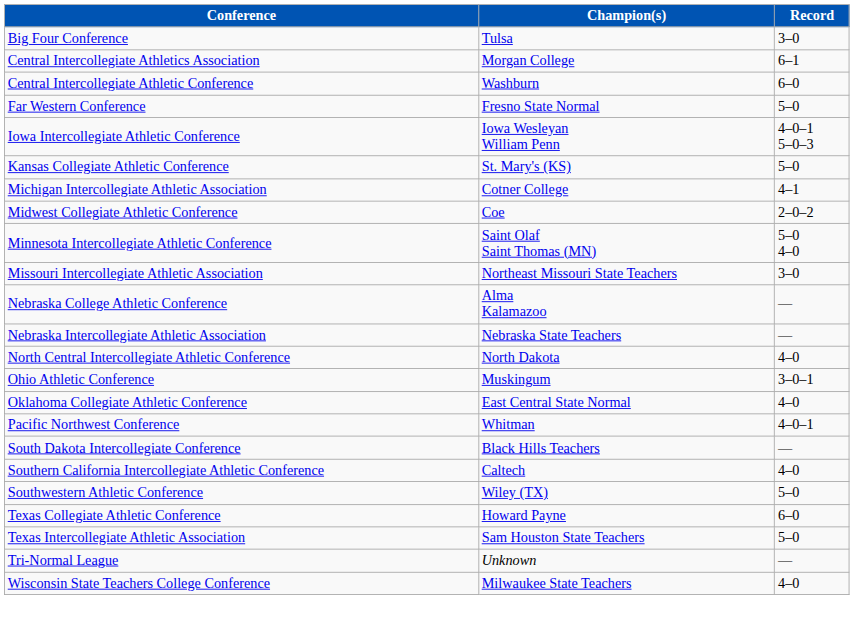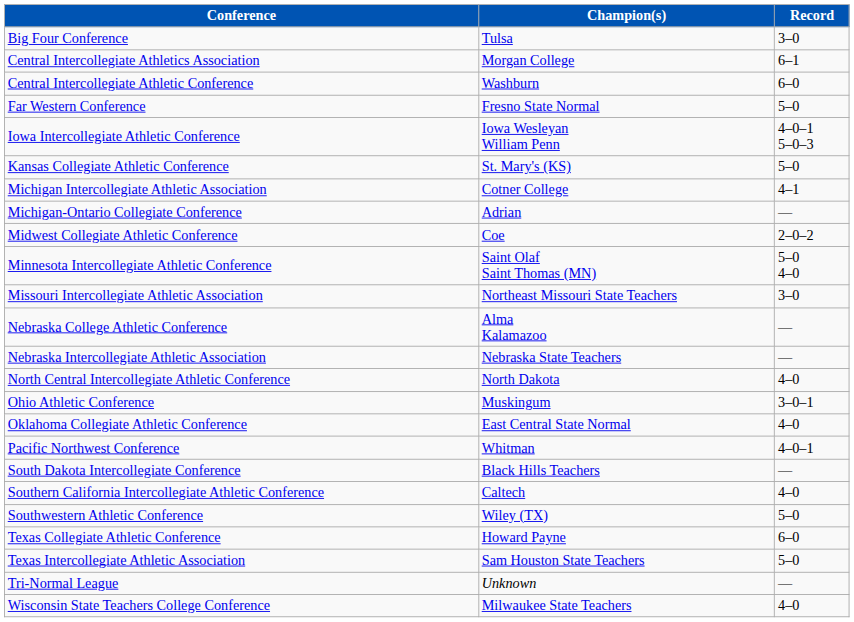+ row: Michigan-Ontario Collegiate Conference | Adrian | —
